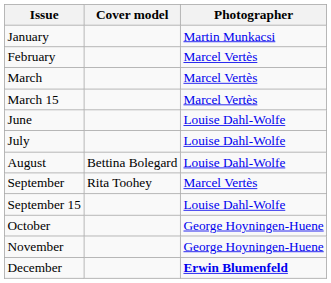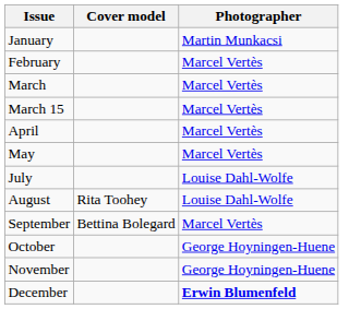+ row: April | Marcel Vertès
+ row: May | Marcel Vertès
- row: June | Louise Dahl-Wolfe
August | Cover model: Bettina Bolegard -> Rita Toohey
September | Cover model: Rita Toohey -> Bettina Bolegard
- row: September 15 | Louise Dahl-Wolfe
